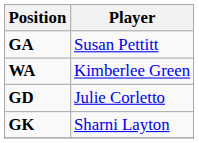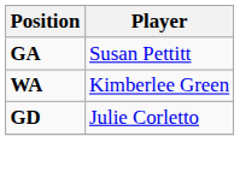- row: GK | Sharni Layton
